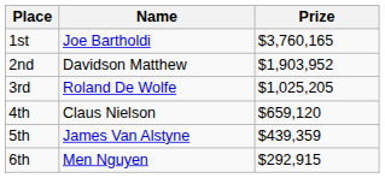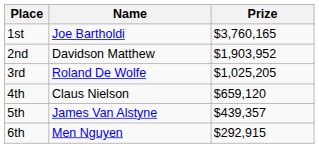5th | Prize: $439,359 -> $439,357
